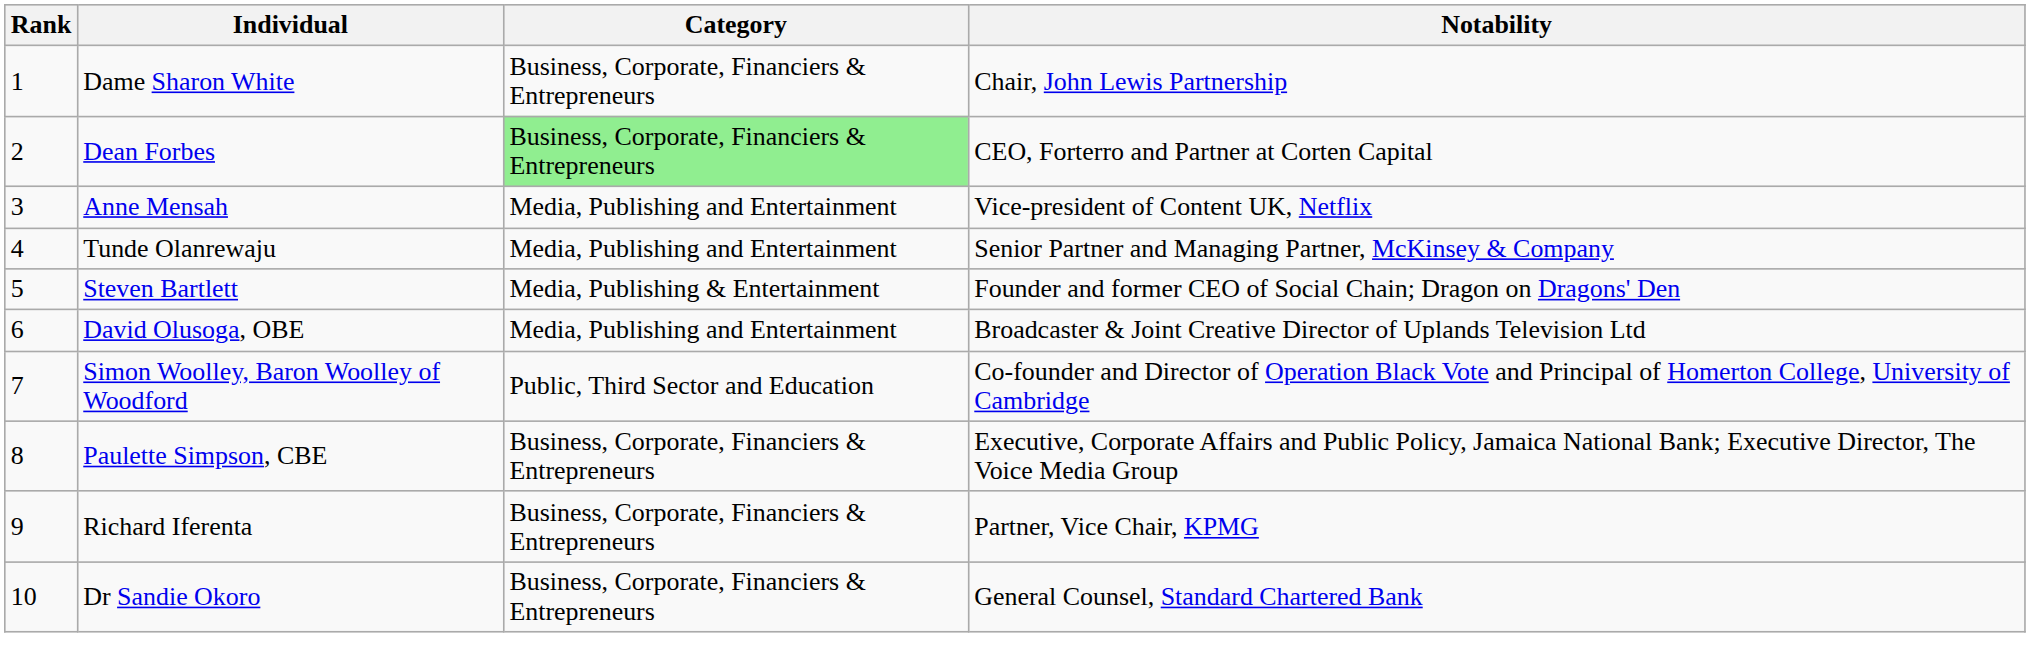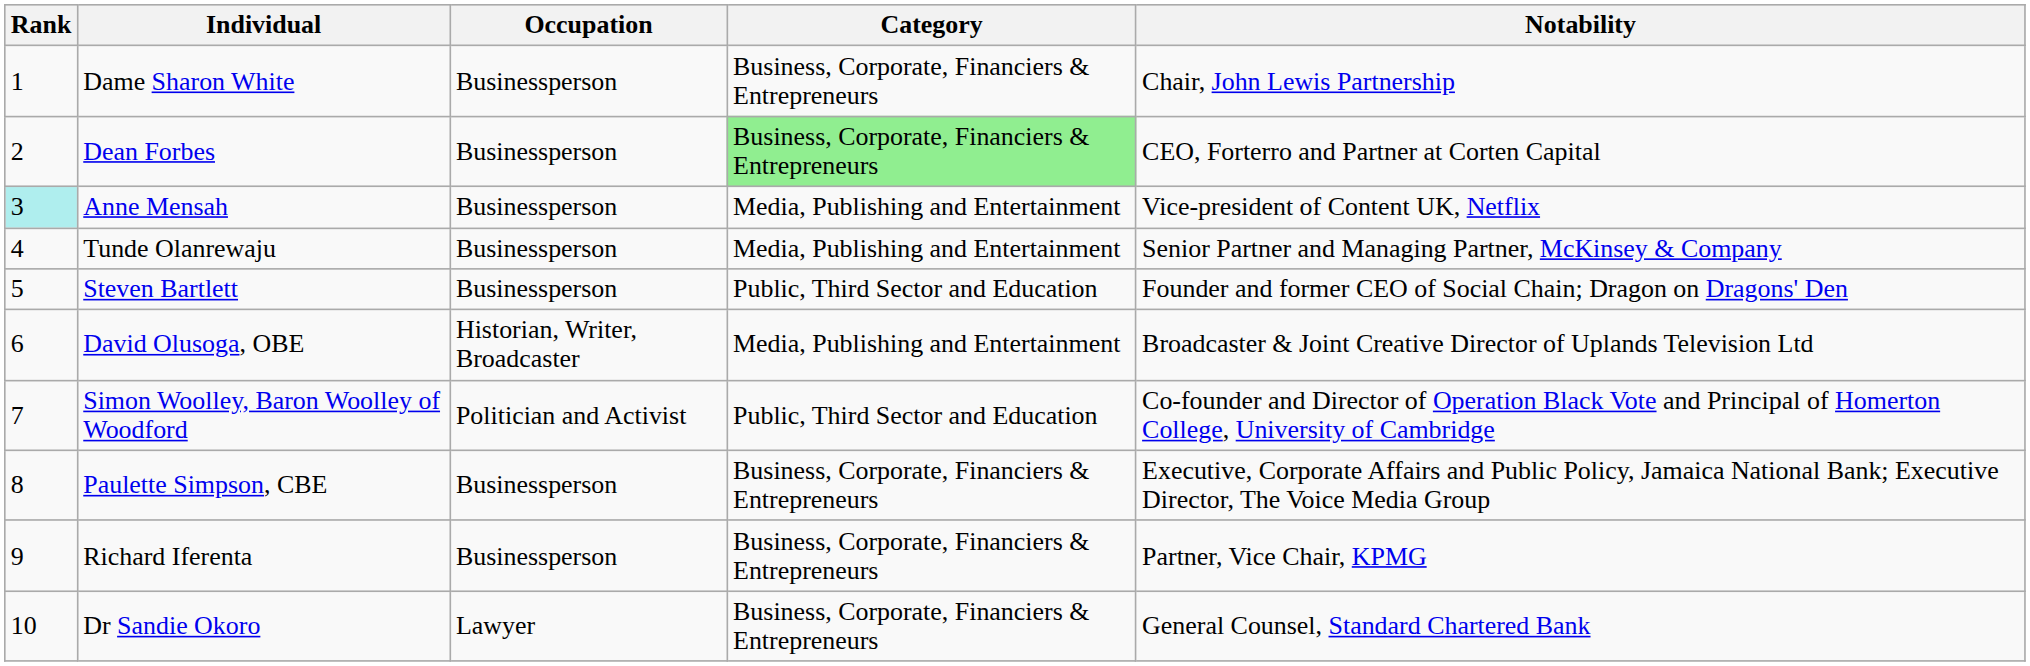+ column: Occupation | Businessperson | Businessperson | Businessperson | Businessperson | Businessperson | Historian, Writer, Broadcaster | Politician and Activist | Businessperson | Businessperson | Lawyer
Anne Mensah | Rank: no background -> paleturquoise background
Steven Bartlett | Category: Media, Publishing & Entertainment -> Public, Third Sector and Education
